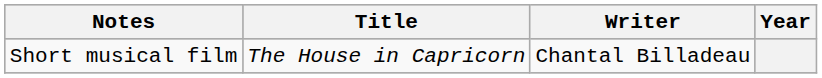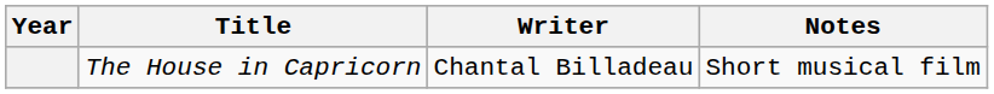columns swapped: Year <-> Notes
